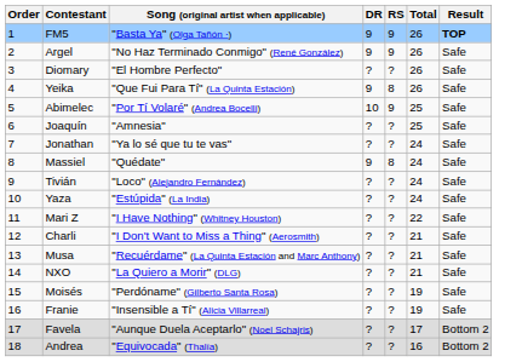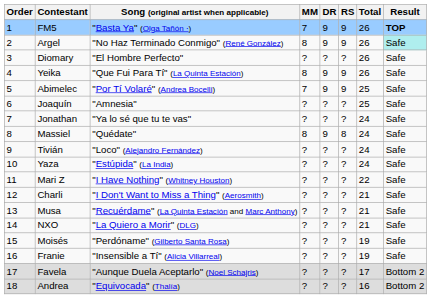+ column: MM | 7 | 8 | ? | 8 | 7 | ? | ? | 8 | ? | ? | ? | ? | ? | ? | ? | ? | ? | ?
Argel | Result: no background -> paleturquoise background
Yeika | RS: 8 -> 9
Abimelec | DR: 10 -> 9
